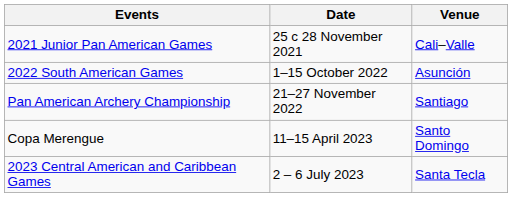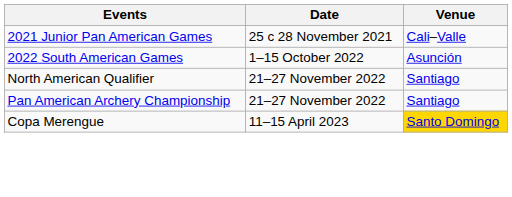+ row: North American Qualifier | 21–27 November 2022 | Santiago
Copa Merengue | Venue: no background -> gold background
- row: 2023 Central American and Caribbean Games | 2 – 6 July 2023 | Santa Tecla
